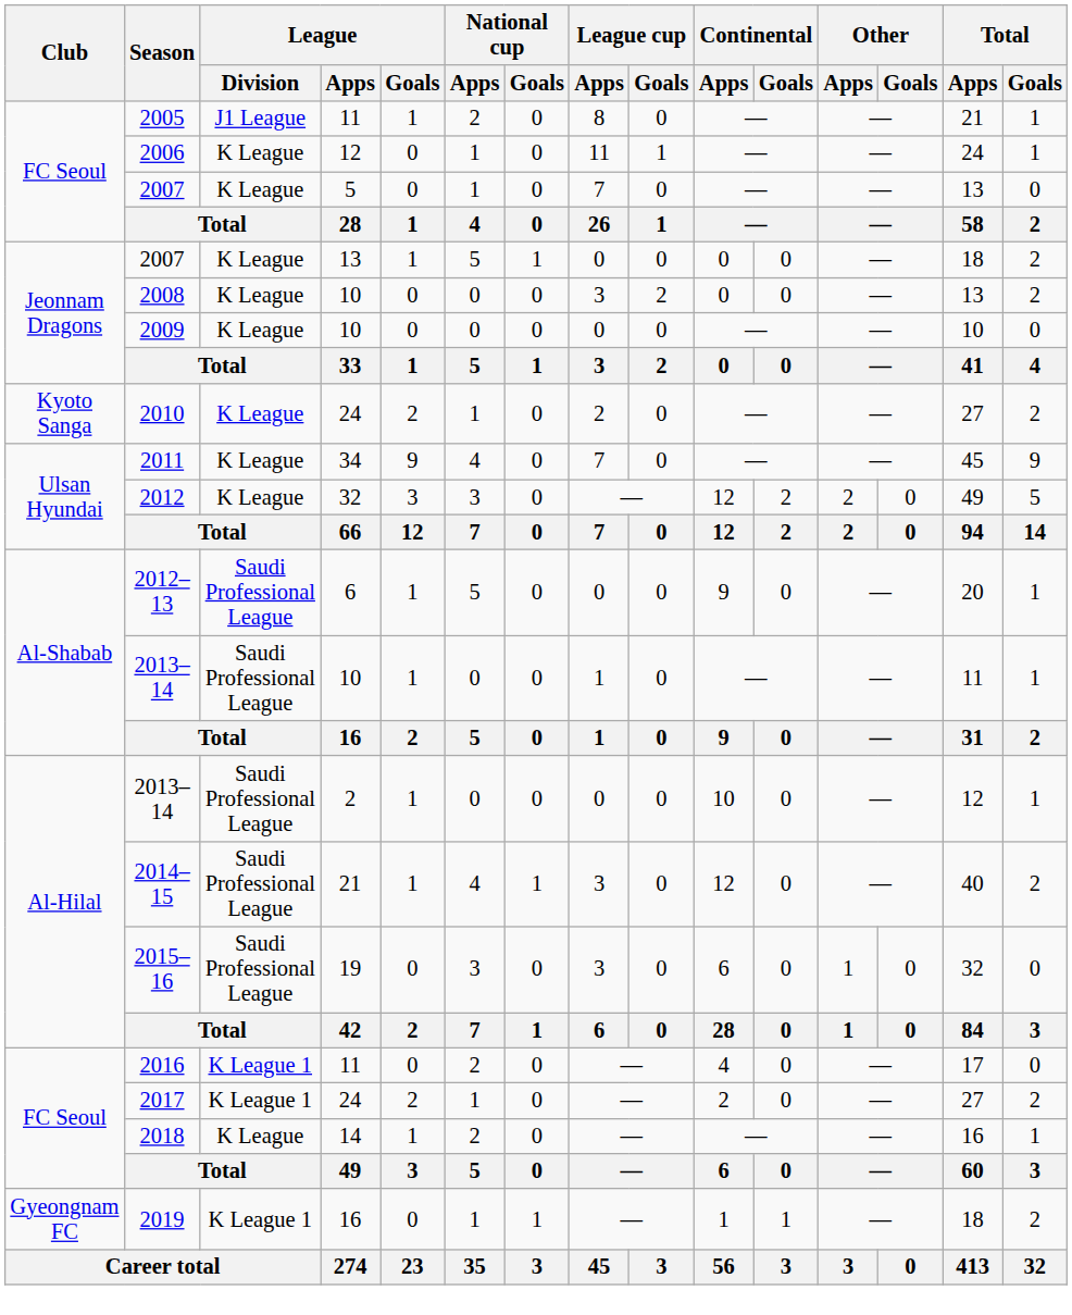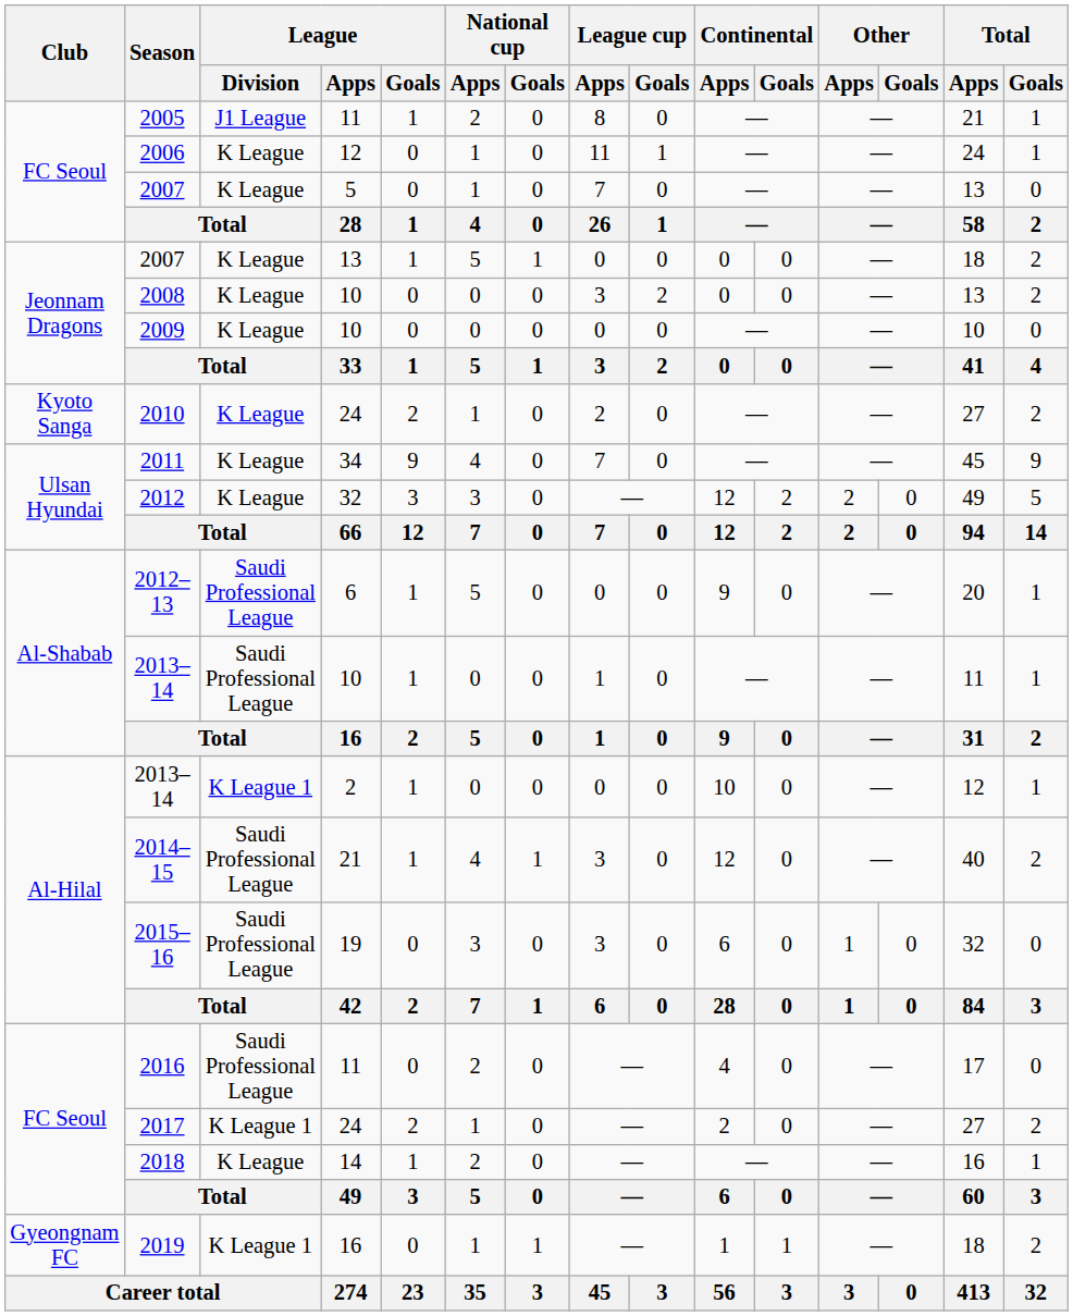2013–14 / 2 | League / Division: Saudi Professional League -> K League 1
2016 | League / Division: K League 1 -> Saudi Professional League
